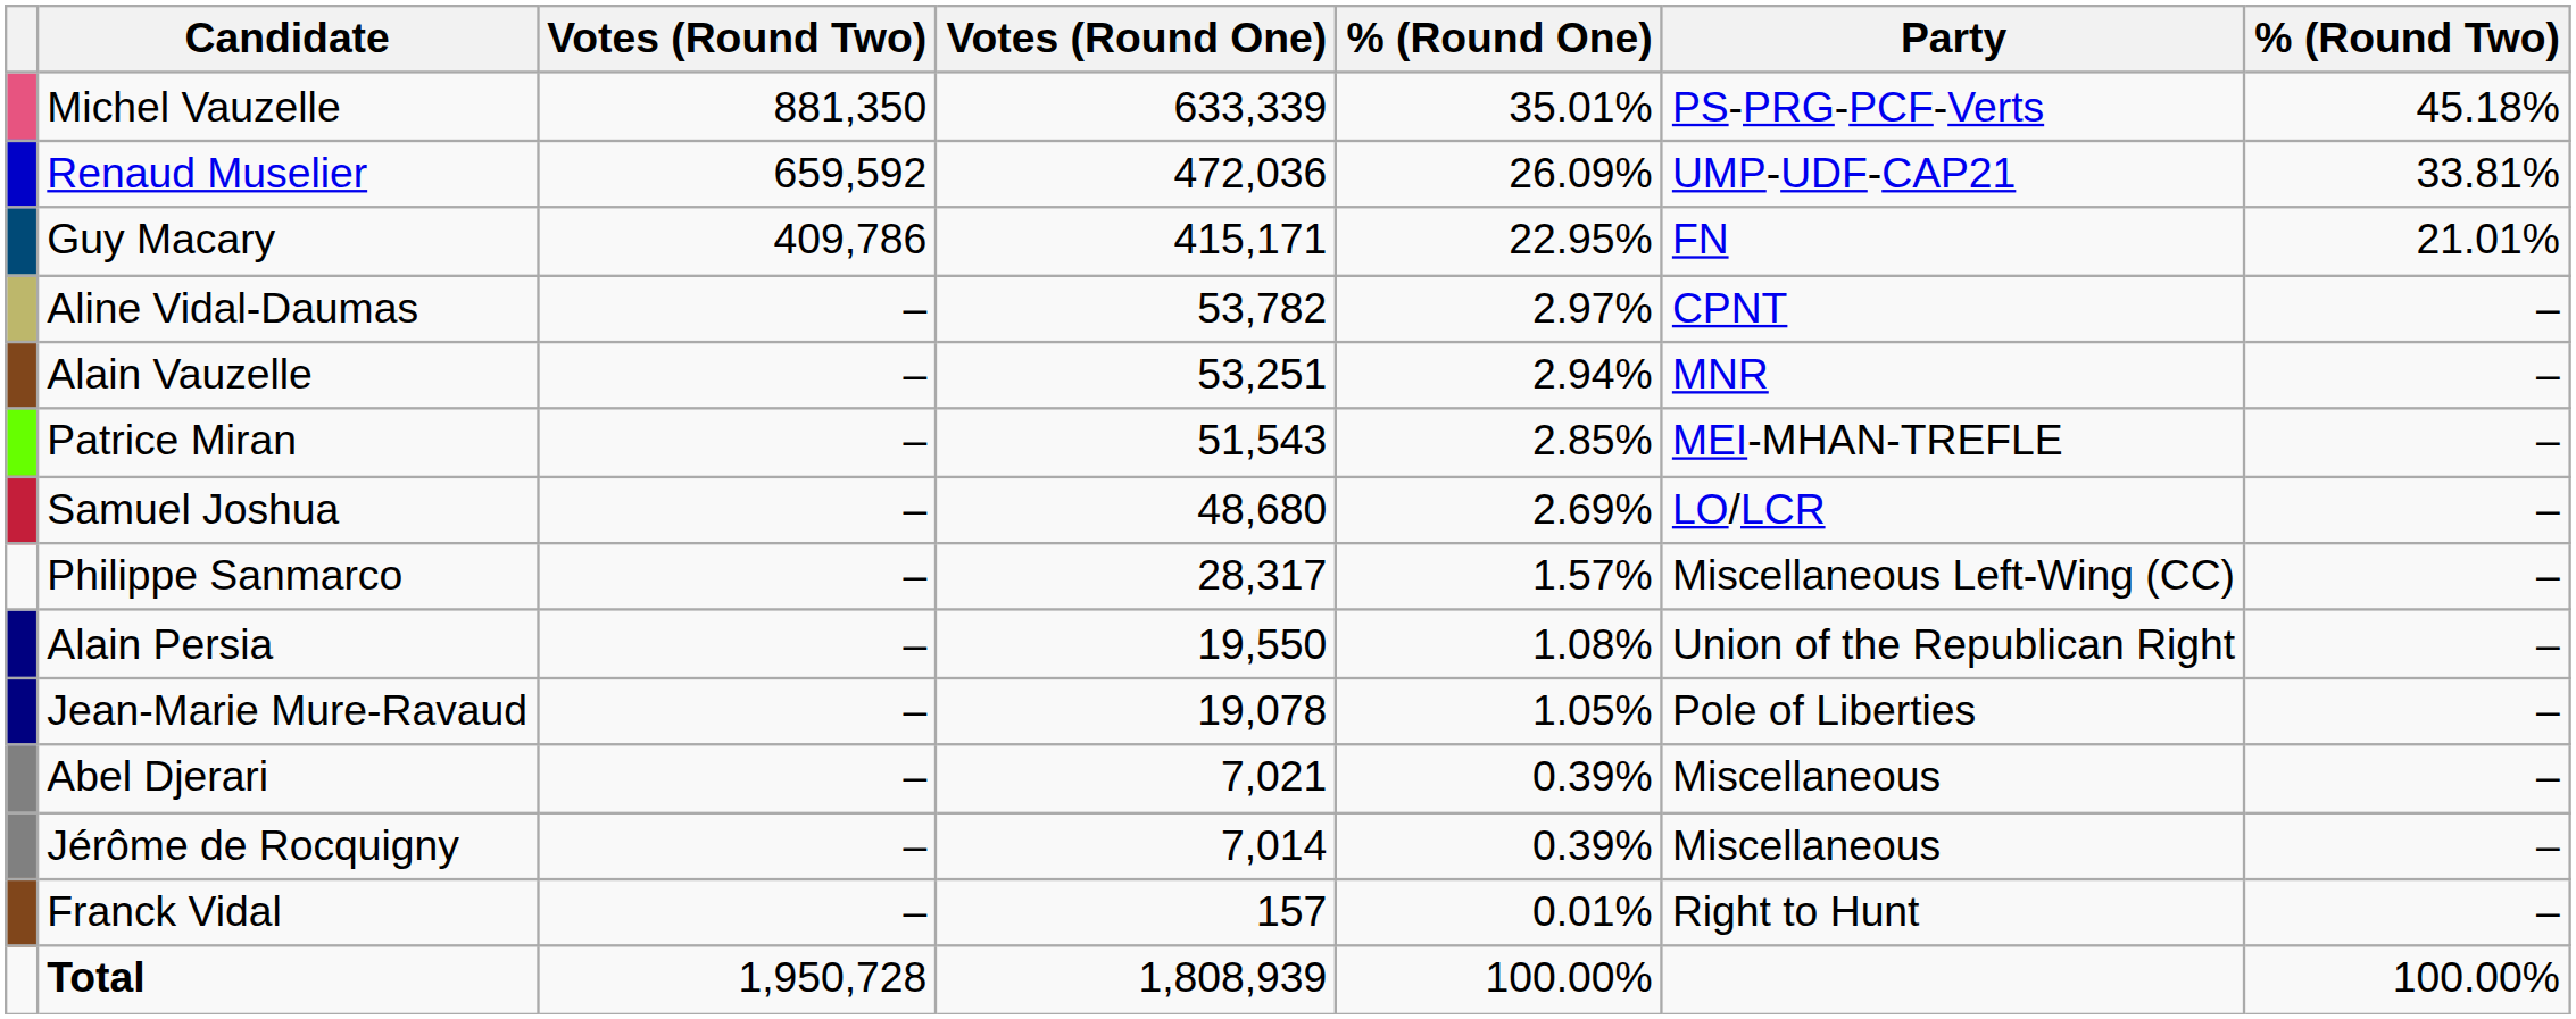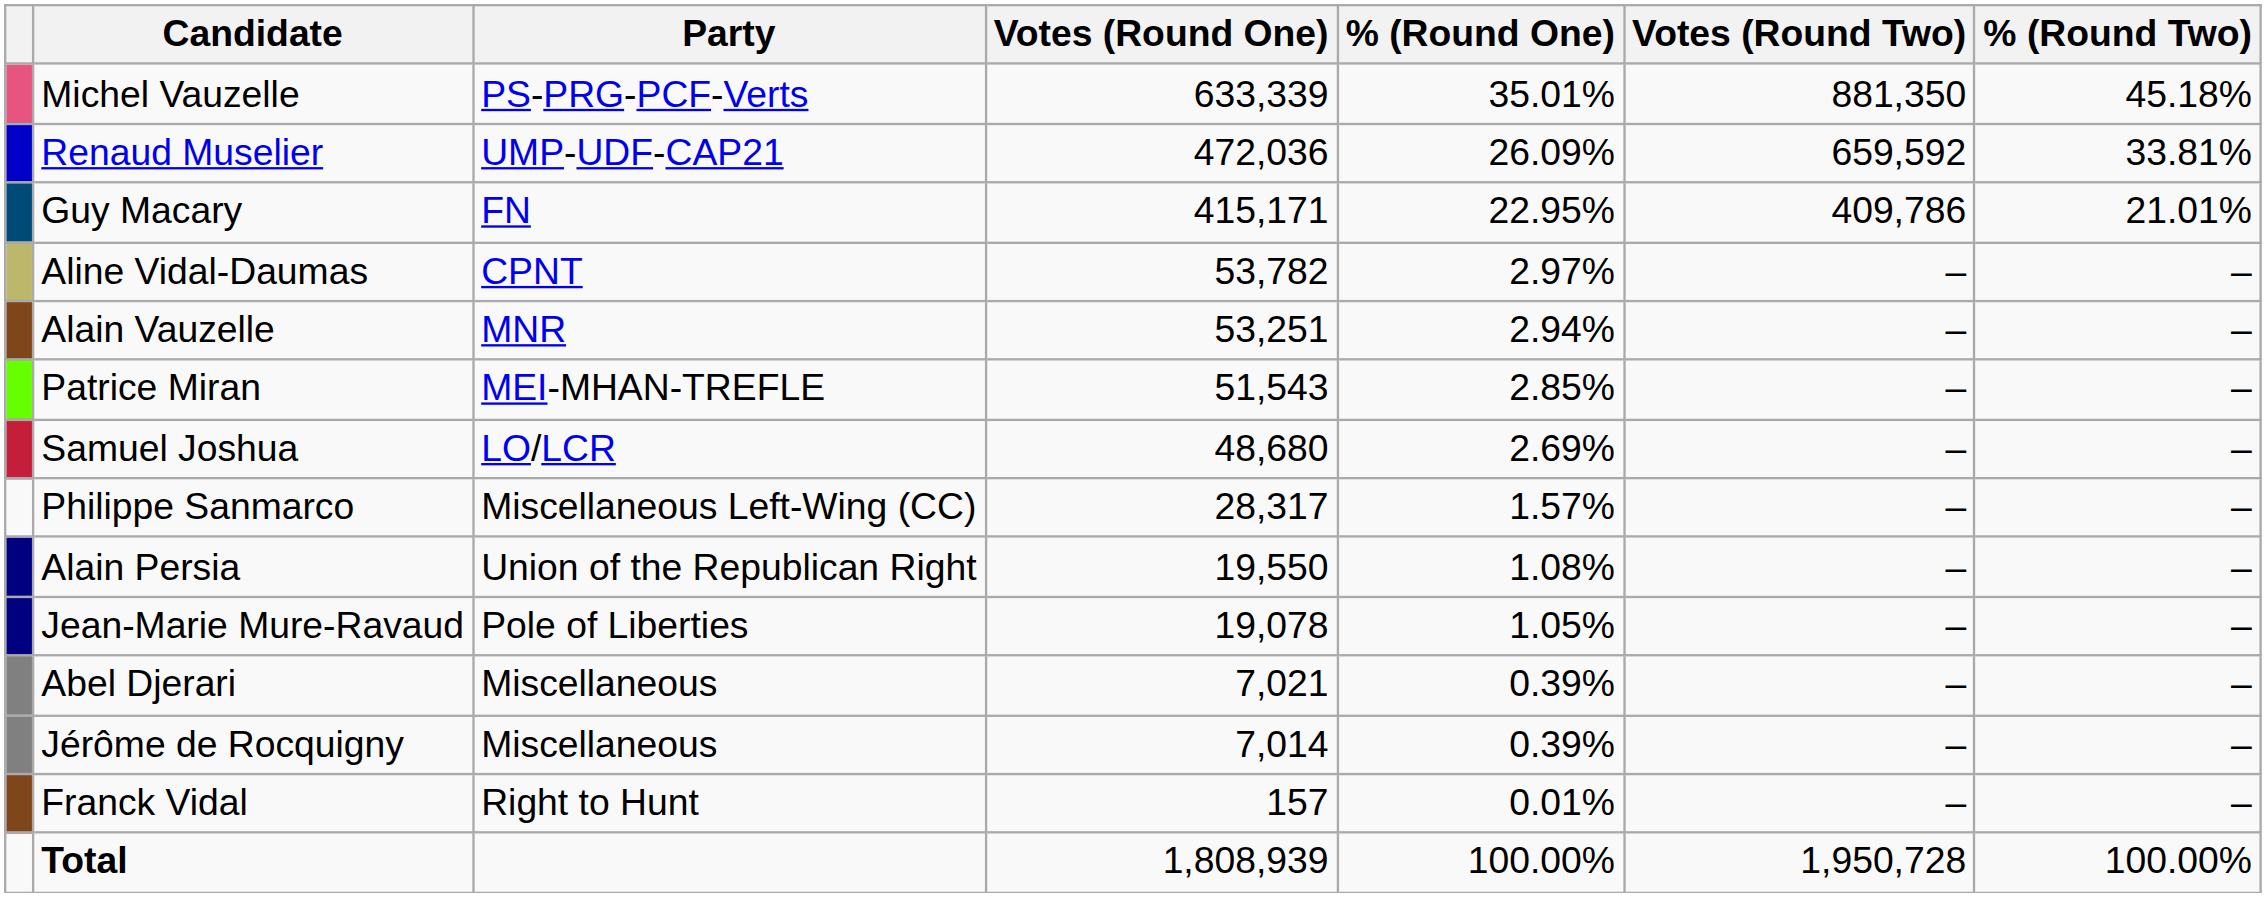columns swapped: Party <-> Votes (Round Two)
